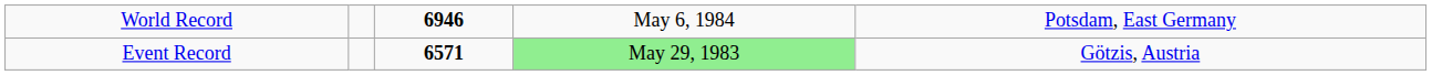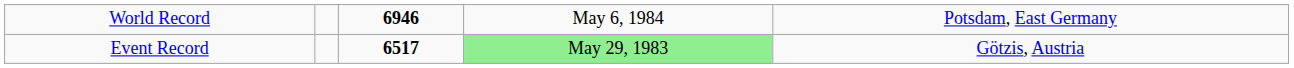Event Record | column 3: 6571 -> 6517
